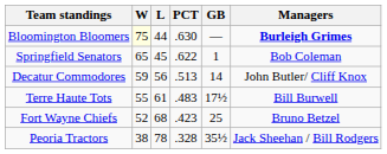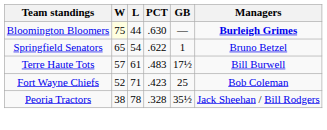Springfield Senators | L: 45 -> 54
Springfield Senators | Managers: Bob Coleman -> Bruno Betzel
- row: Decatur Commodores | 59 | 56 | .513 | 14 | John Butler/ Cliff Knox
Terre Haute Tots | W: 55 -> 57
Fort Wayne Chiefs | L: 68 -> 71
Fort Wayne Chiefs | Managers: Bruno Betzel -> Bob Coleman
